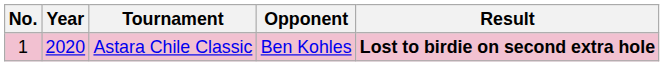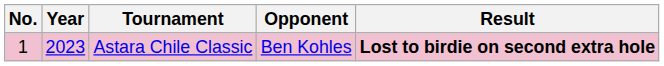Astara Chile Classic | Year: 2020 -> 2023
